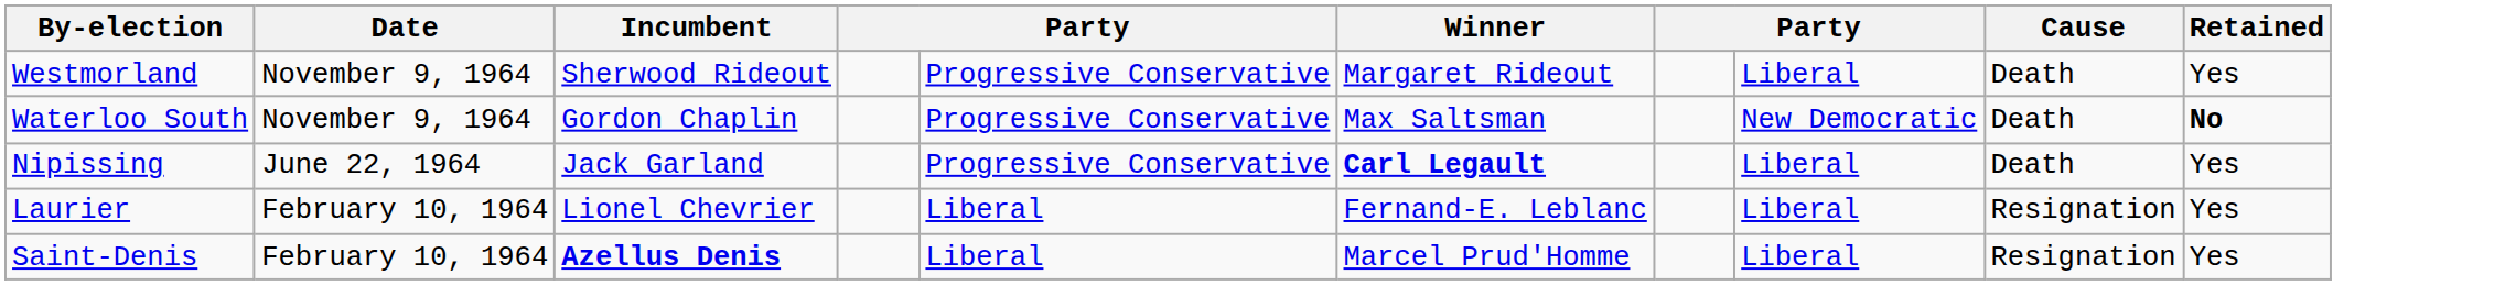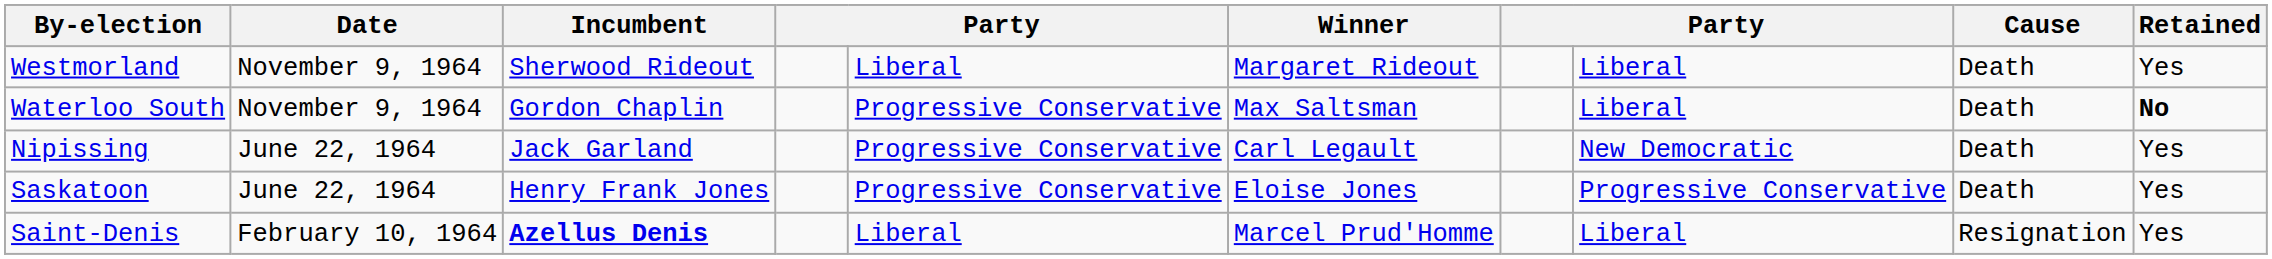Westmorland | column 5: Progressive Conservative -> Liberal
Waterloo South | column 8: New Democratic -> Liberal
Nipissing | Winner: bold -> normal
Nipissing | column 8: Liberal -> New Democratic
+ row: Saskatoon | June 22, 1964 | Henry Frank Jones | Progressive Conservative | Eloise Jones | Progressive Conservative | Death | Yes
- row: Laurier | February 10, 1964 | Lionel Chevrier | Liberal | Fernand-E. Leblanc | Liberal | Resignation | Yes
